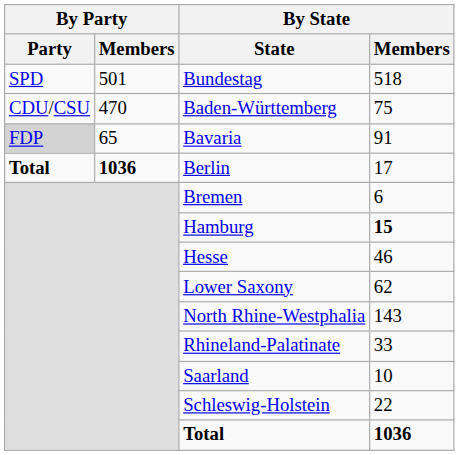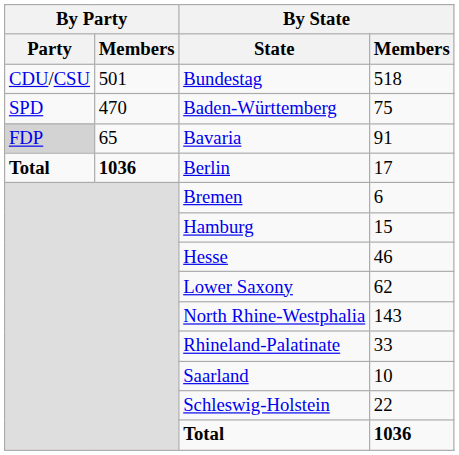Bundestag | By Party / Party: SPD -> CDU/CSU
Baden-Württemberg | By Party / Party: CDU/CSU -> SPD
Hamburg | By State / Members: bold -> normal
